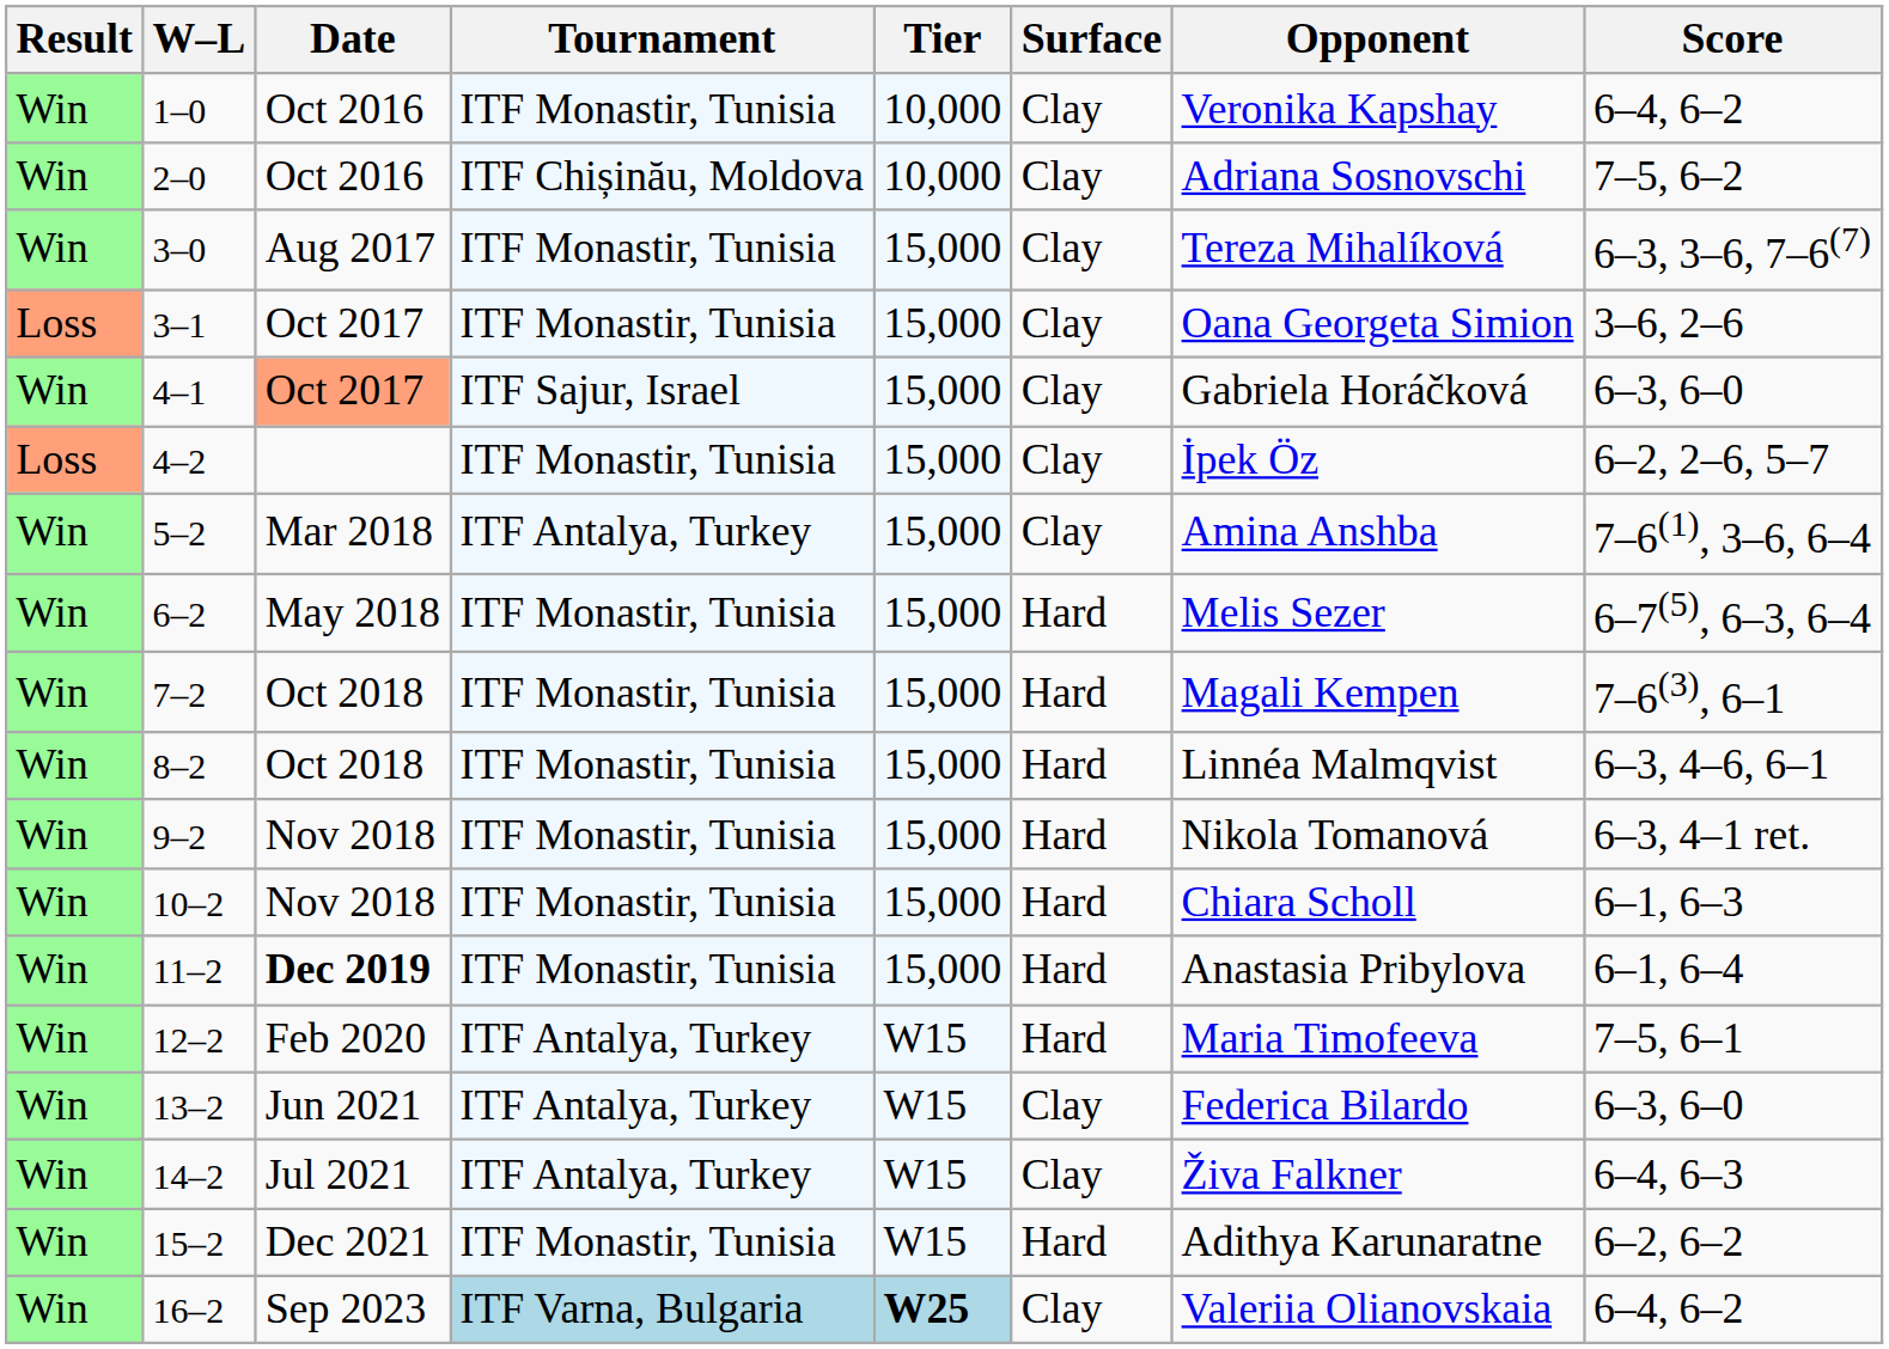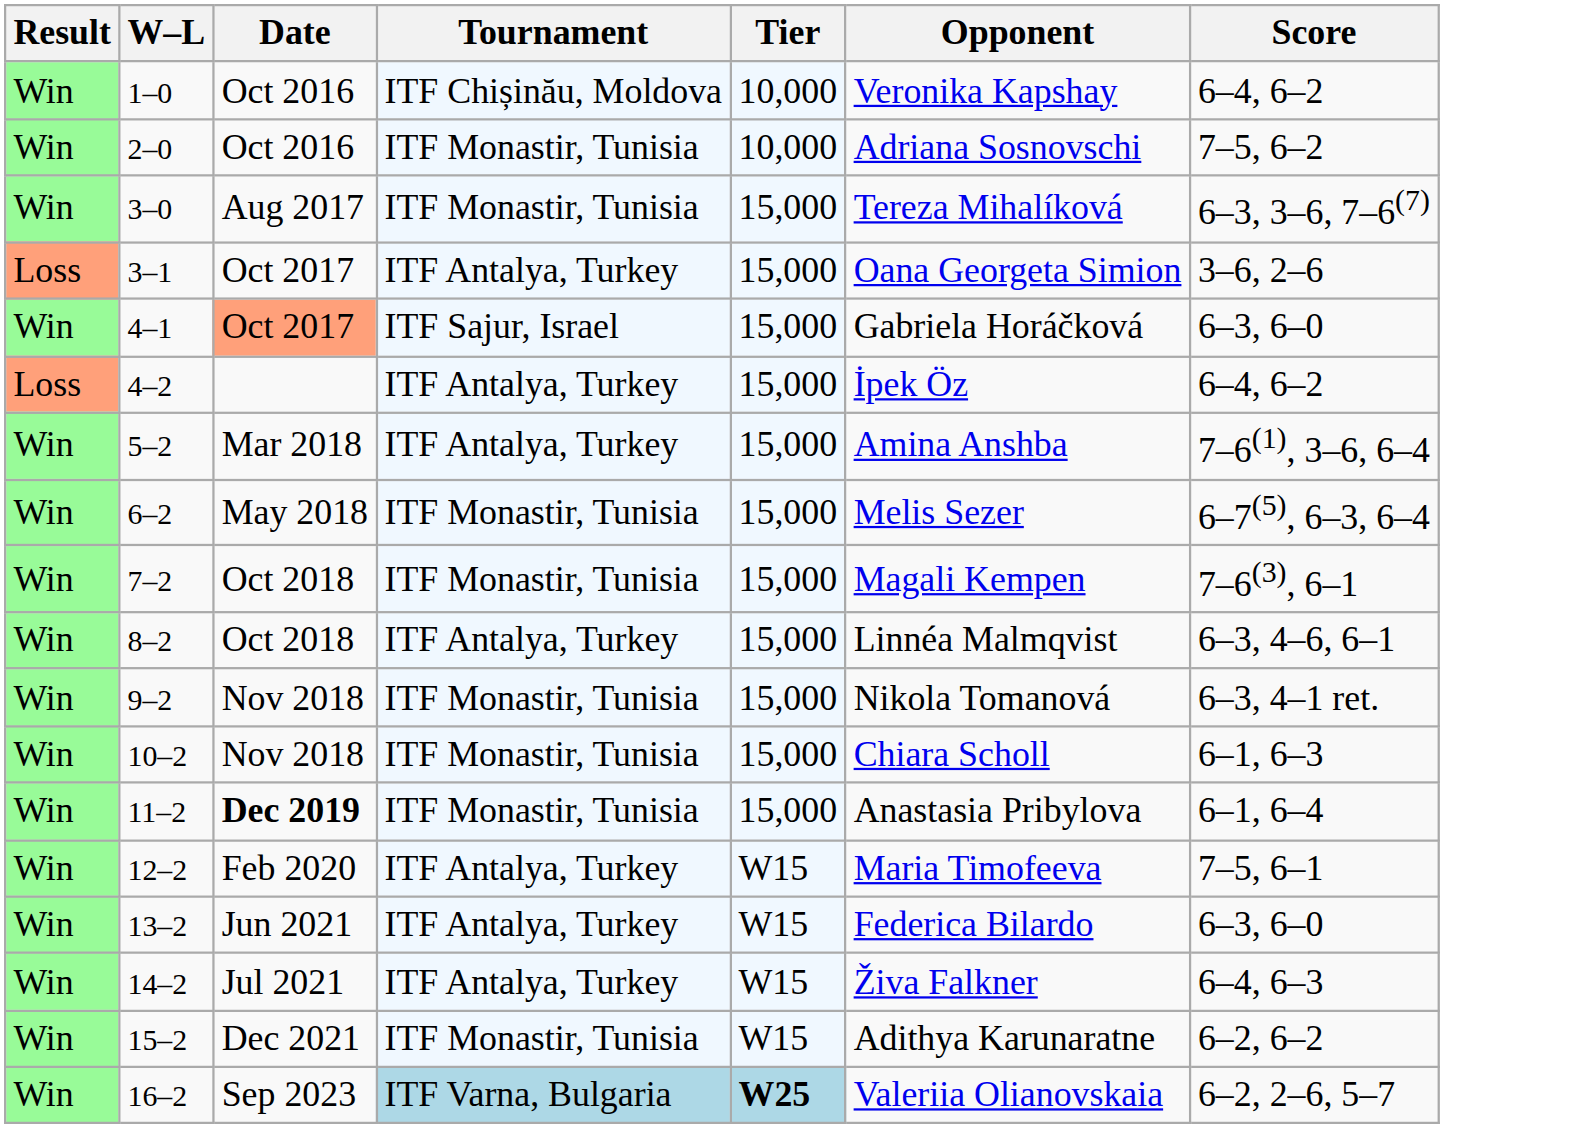- column: Surface | Clay | Clay | Clay | Clay | Clay | Clay | Clay | Hard | Hard | Hard | Hard | Hard | Hard | Hard | Clay | Clay | Hard | Clay
1–0 | Tournament: ITF Monastir, Tunisia -> ITF Chișinău, Moldova
2–0 | Tournament: ITF Chișinău, Moldova -> ITF Monastir, Tunisia
3–1 | Tournament: ITF Monastir, Tunisia -> ITF Antalya, Turkey
4–2 | Tournament: ITF Monastir, Tunisia -> ITF Antalya, Turkey
4–2 | Score: 6–2, 2–6, 5–7 -> 6–4, 6–2
8–2 | Tournament: ITF Monastir, Tunisia -> ITF Antalya, Turkey
16–2 | Score: 6–4, 6–2 -> 6–2, 2–6, 5–7
